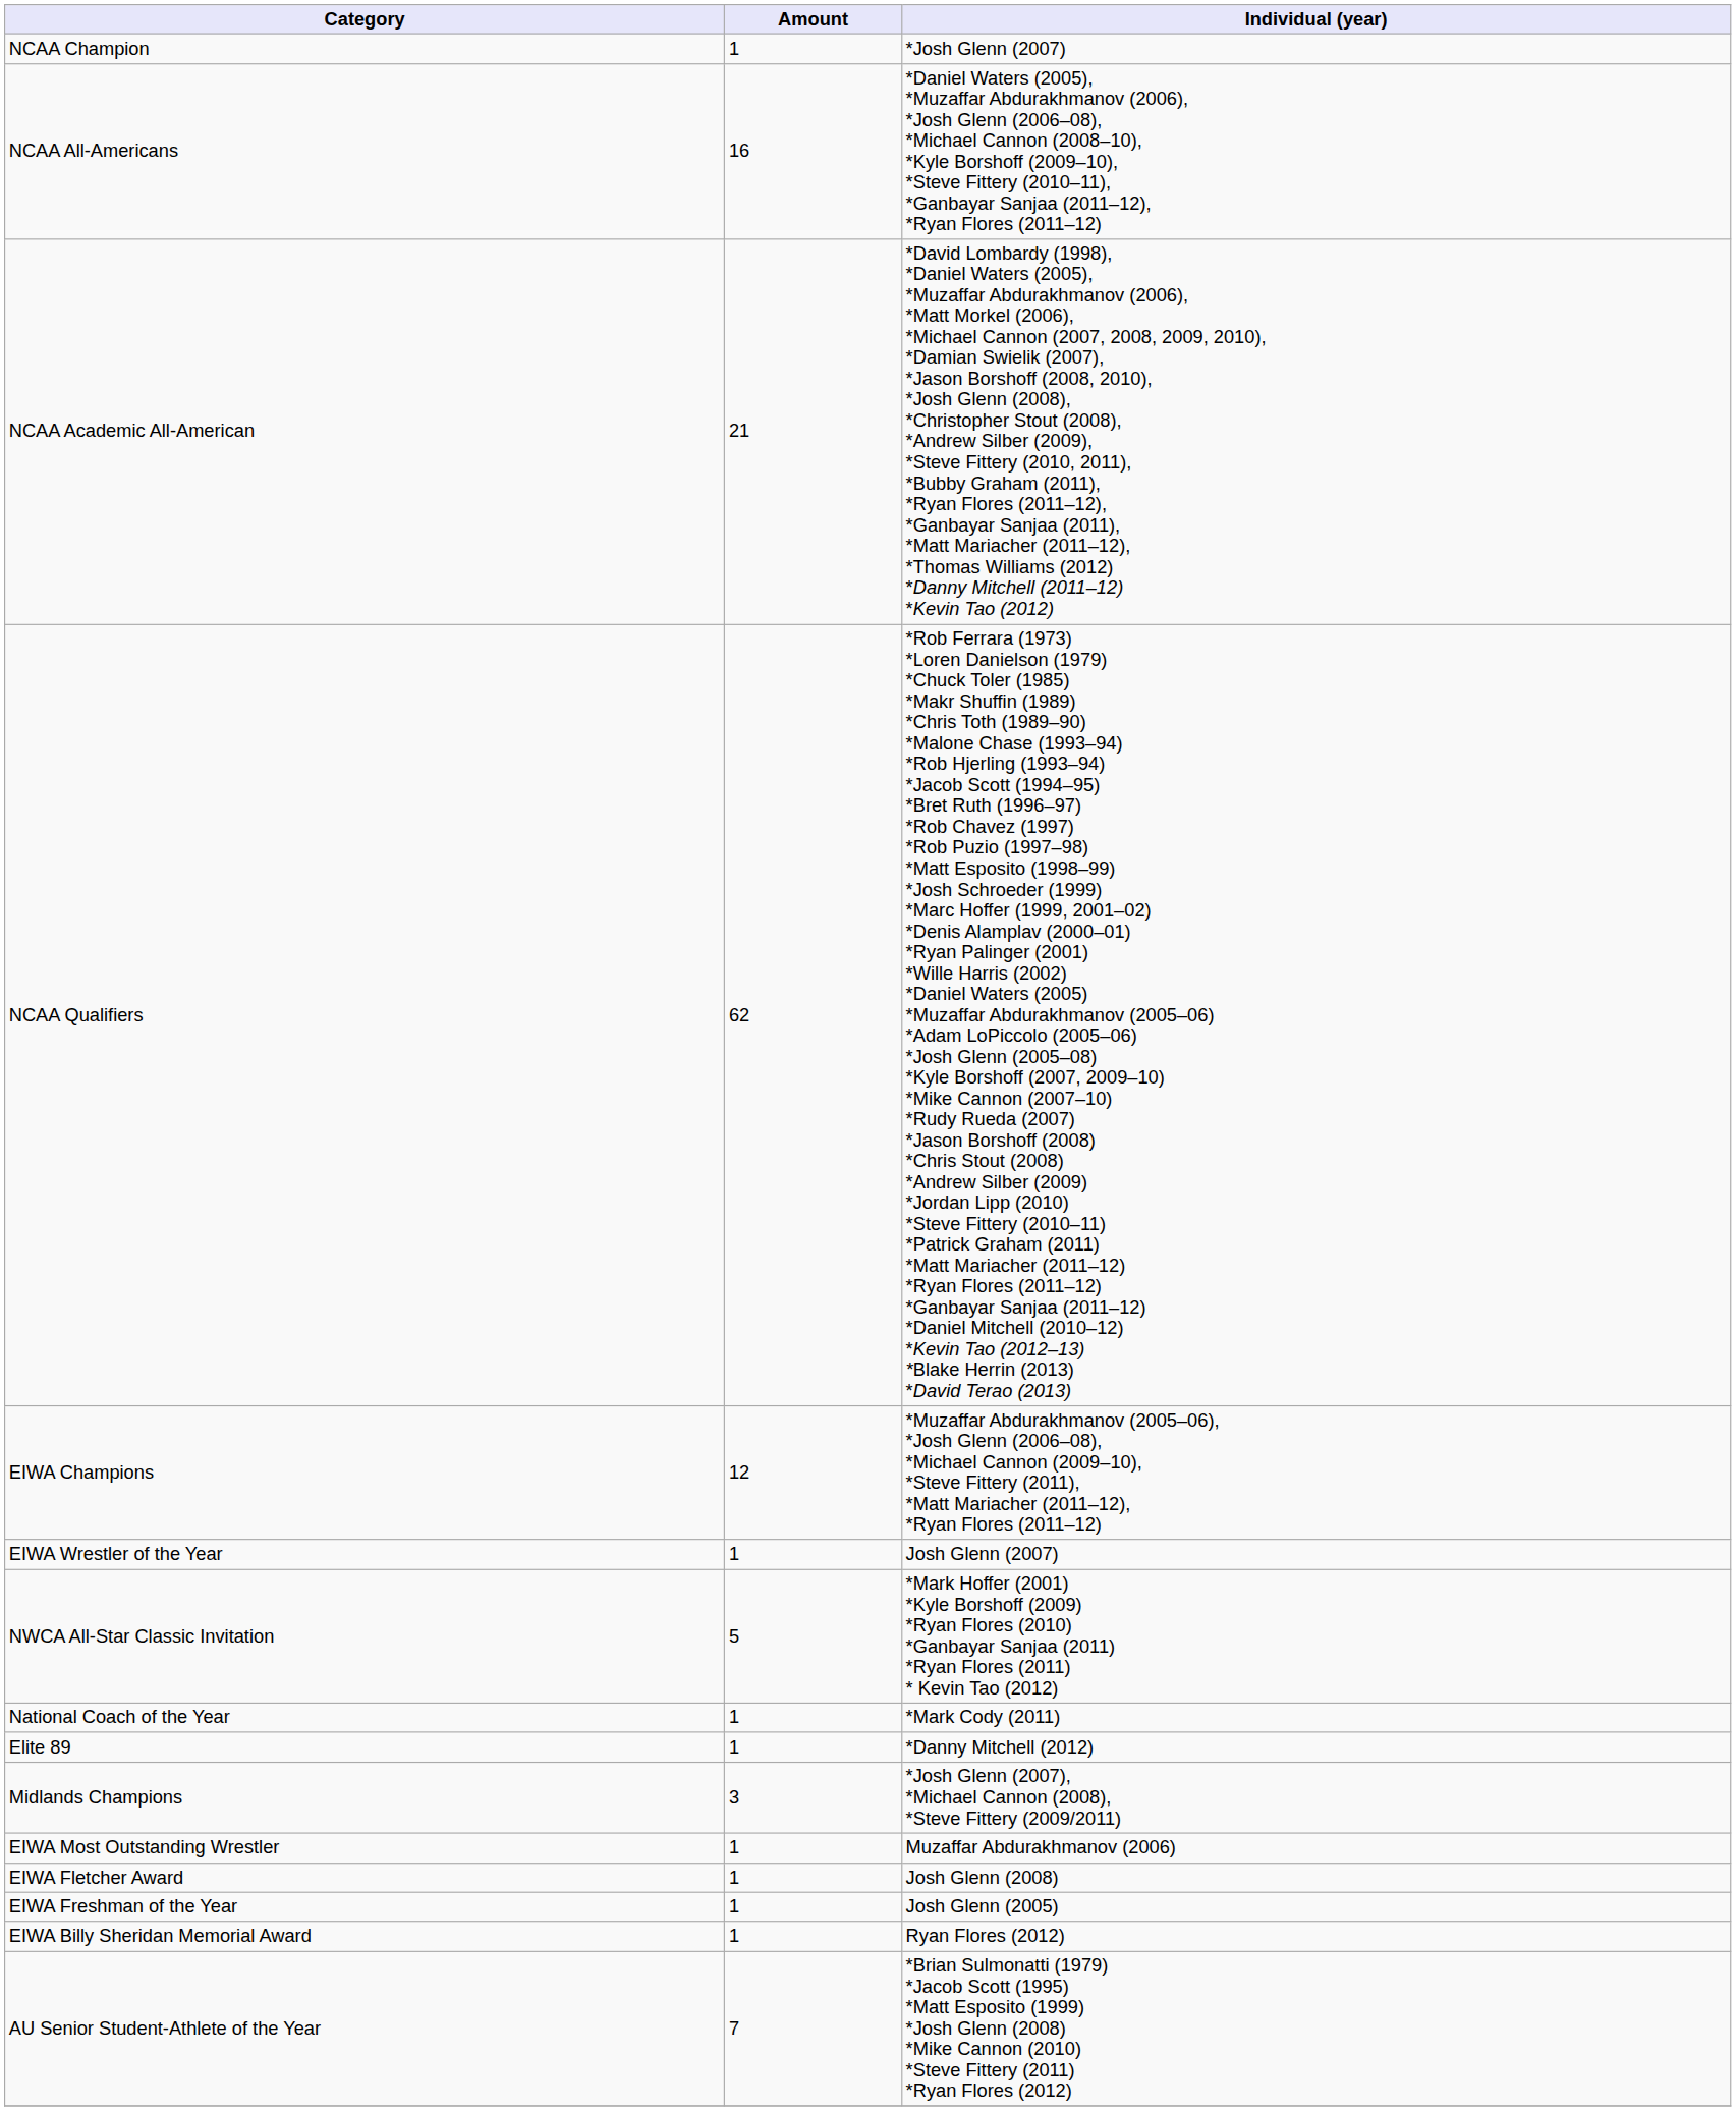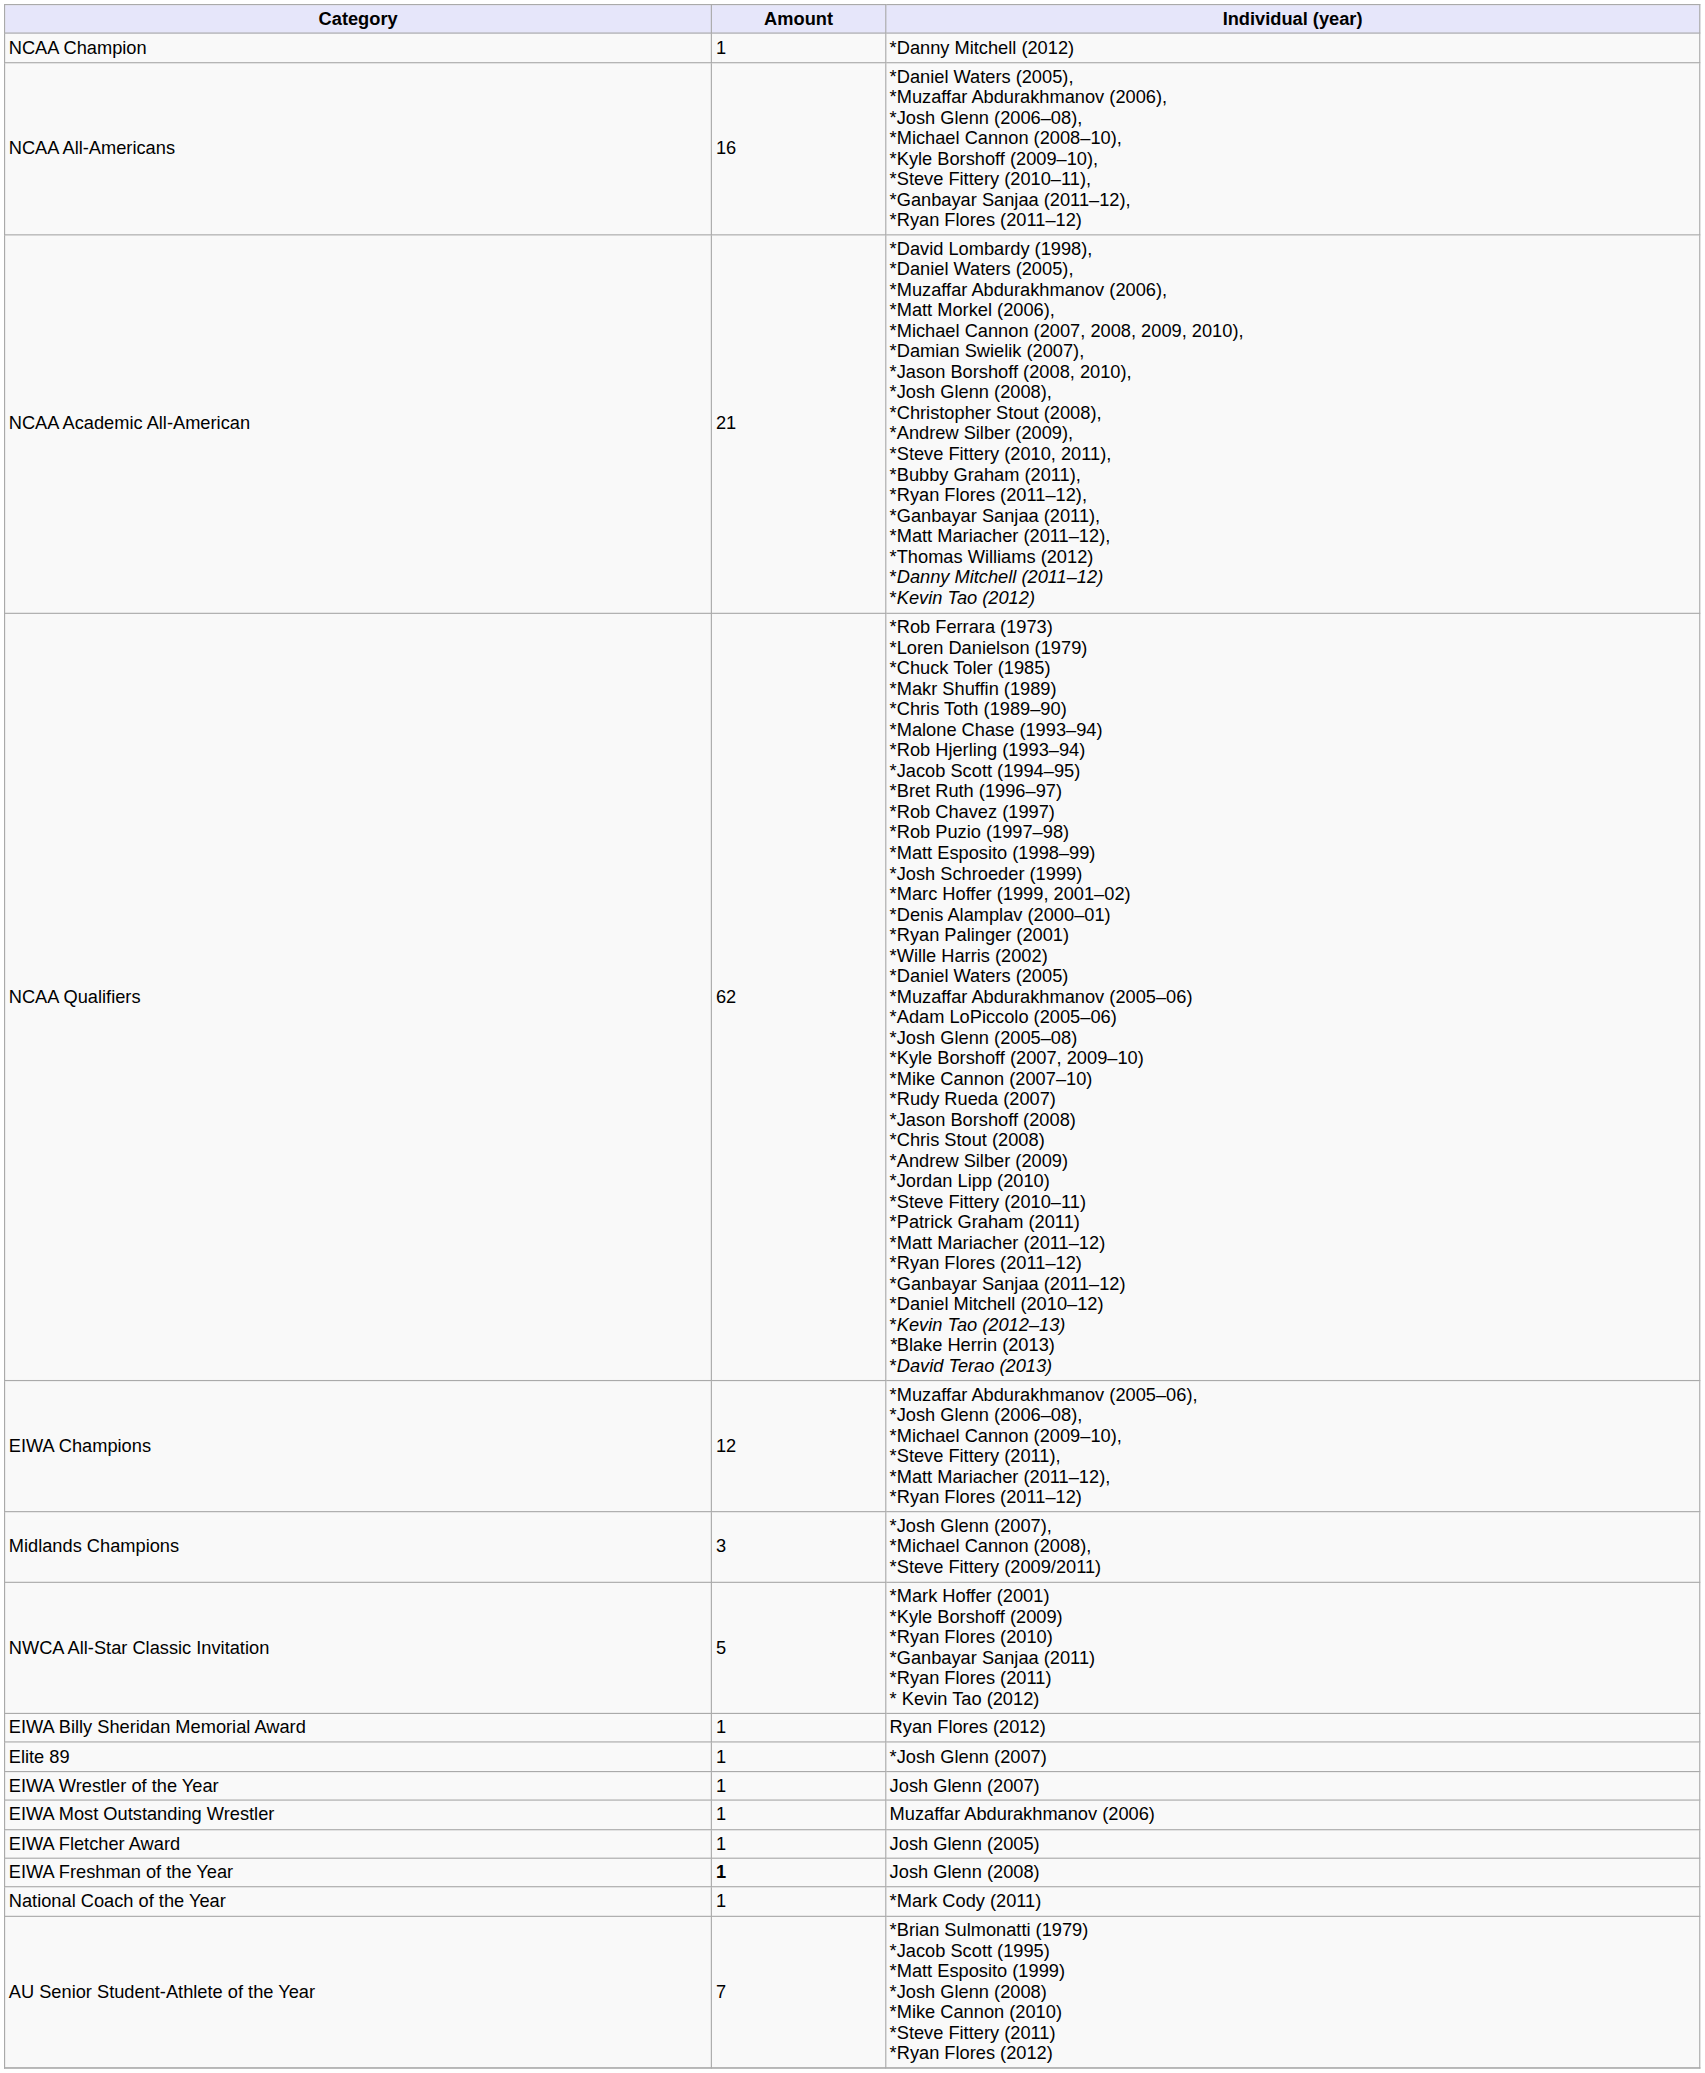NCAA Champion | Individual (year): *Josh Glenn (2007) -> *Danny Mitchell (2012)
rows swapped: Midlands Champions <-> EIWA Wrestler of the Year
rows swapped: National Coach of the Year <-> EIWA Billy Sheridan Memorial Award
Elite 89 | Individual (year): *Danny Mitchell (2012) -> *Josh Glenn (2007)
EIWA Fletcher Award | Individual (year): Josh Glenn (2008) -> Josh Glenn (2005)
EIWA Freshman of the Year | Amount: normal -> bold
EIWA Freshman of the Year | Individual (year): Josh Glenn (2005) -> Josh Glenn (2008)
